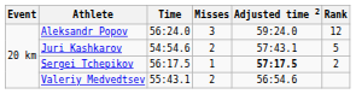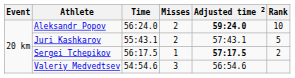Aleksandr Popov | Misses: 3 -> 2
Aleksandr Popov | Adjusted time 2: normal -> bold
Aleksandr Popov | Rank: 12 -> 10
Juri Kashkarov | Time: 54:54.6 -> 55:43.1
Valeriy Medvedtsev | Time: 55:43.1 -> 54:54.6
Valeriy Medvedtsev | Misses: 2 -> 3
